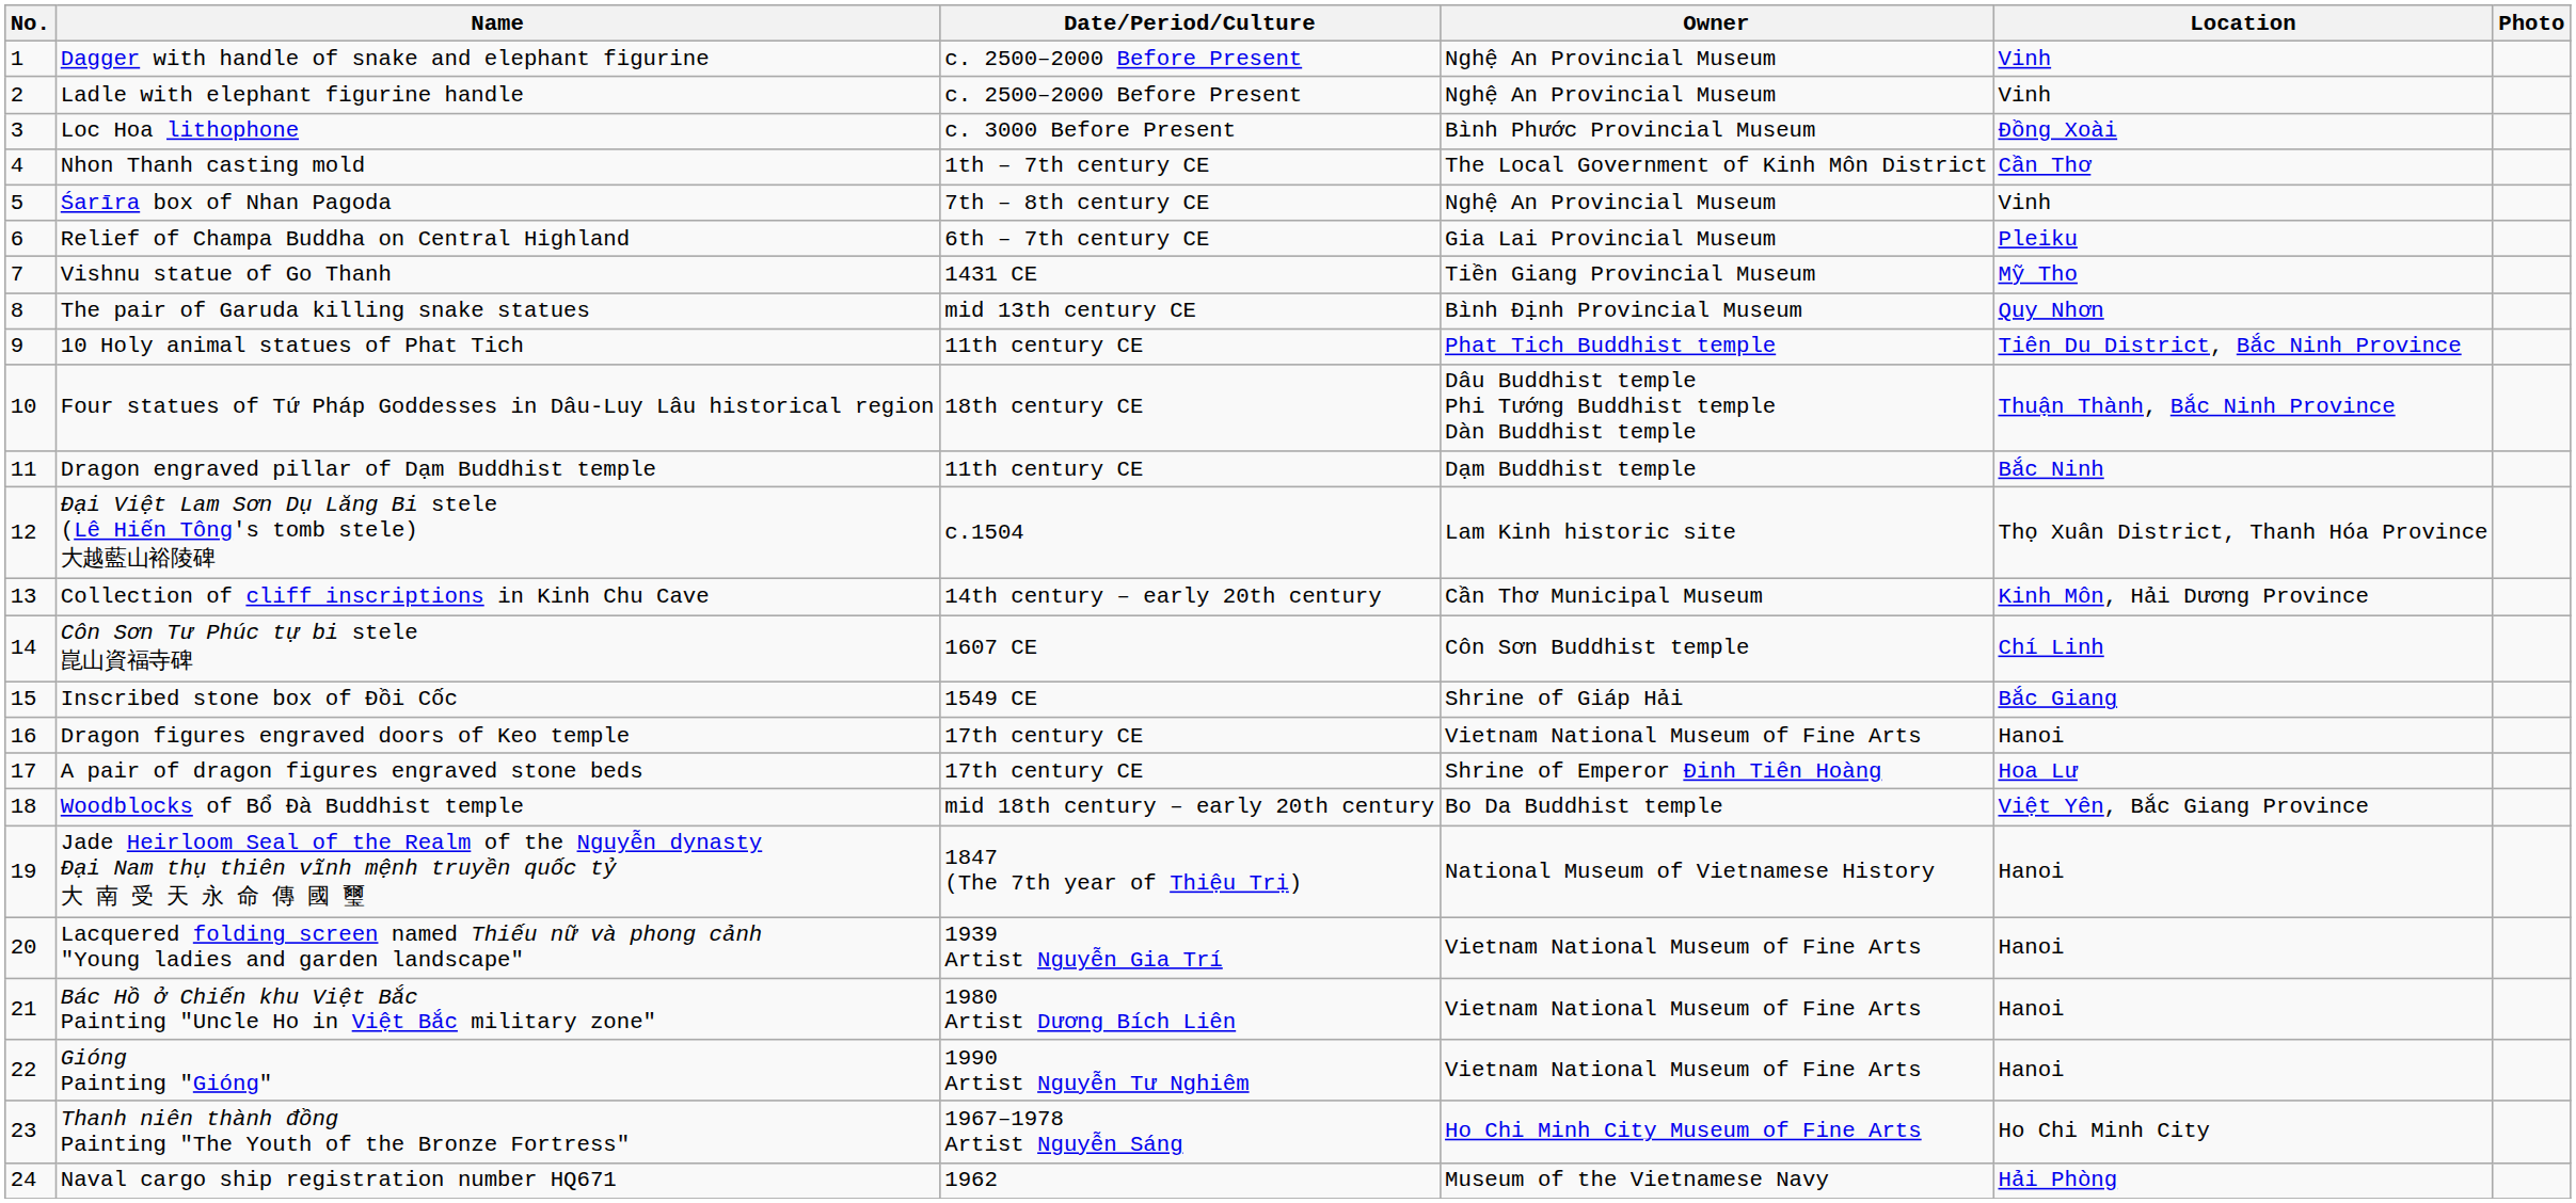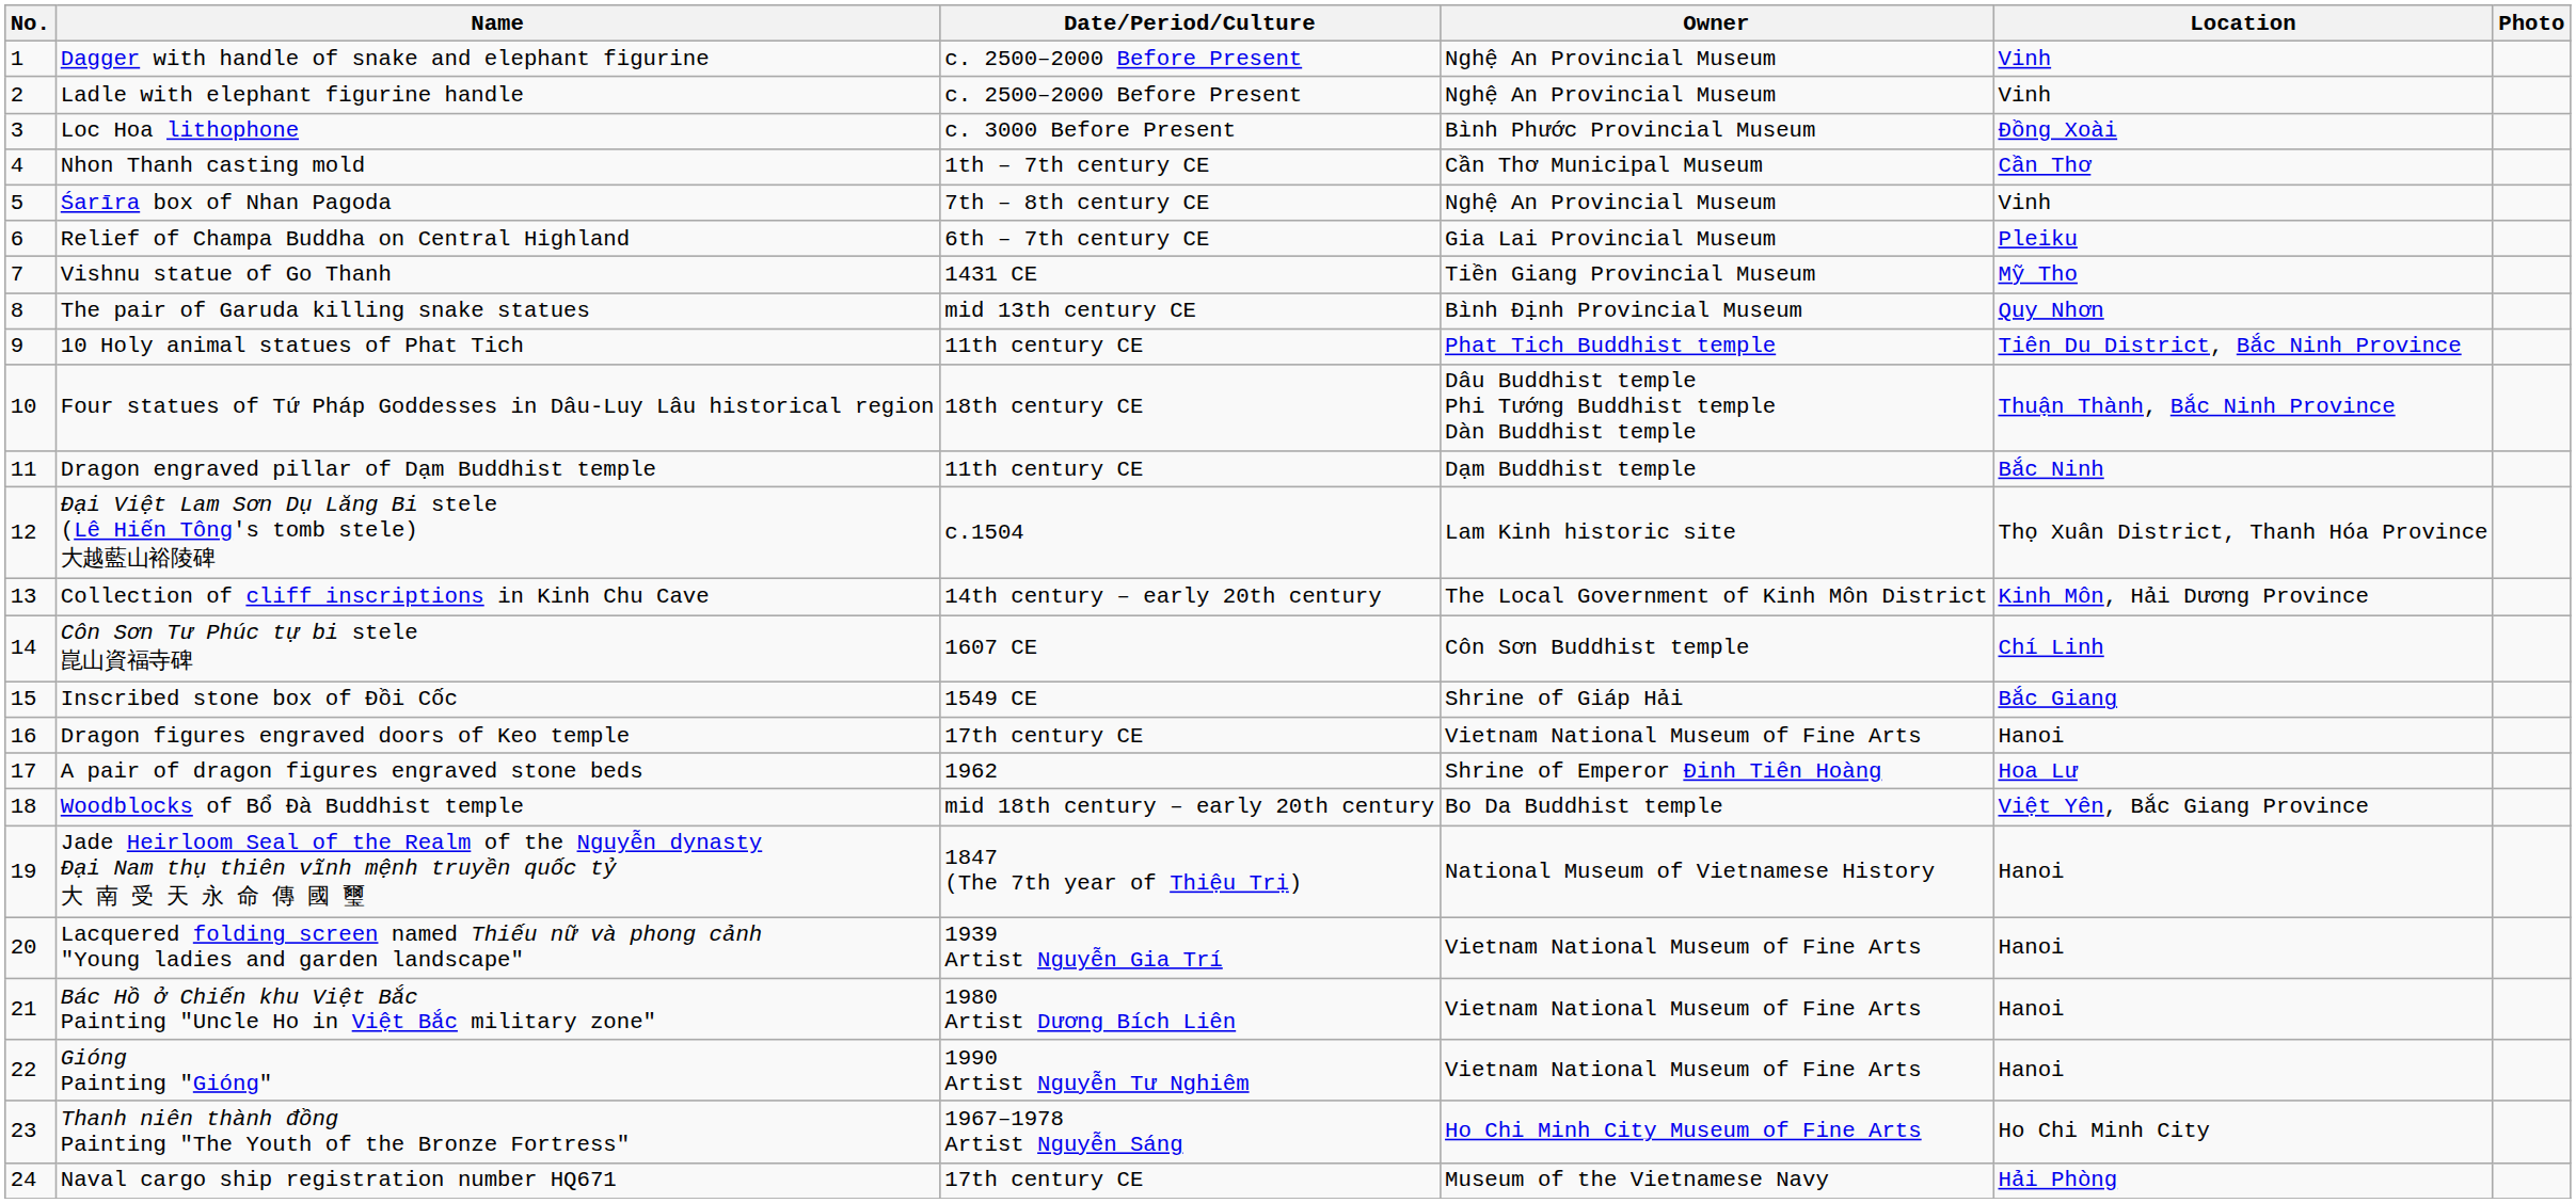Nhon Thanh casting mold | Owner: The Local Government of Kinh Môn District -> Cần Thơ Municipal Museum
Collection of cliff inscriptions in Kinh Chu Cave | Owner: Cần Thơ Municipal Museum -> The Local Government of Kinh Môn District
A pair of dragon figures engraved stone beds | Date/Period/Culture: 17th century CE -> 1962
Naval cargo ship registration number HQ671 | Date/Period/Culture: 1962 -> 17th century CE
